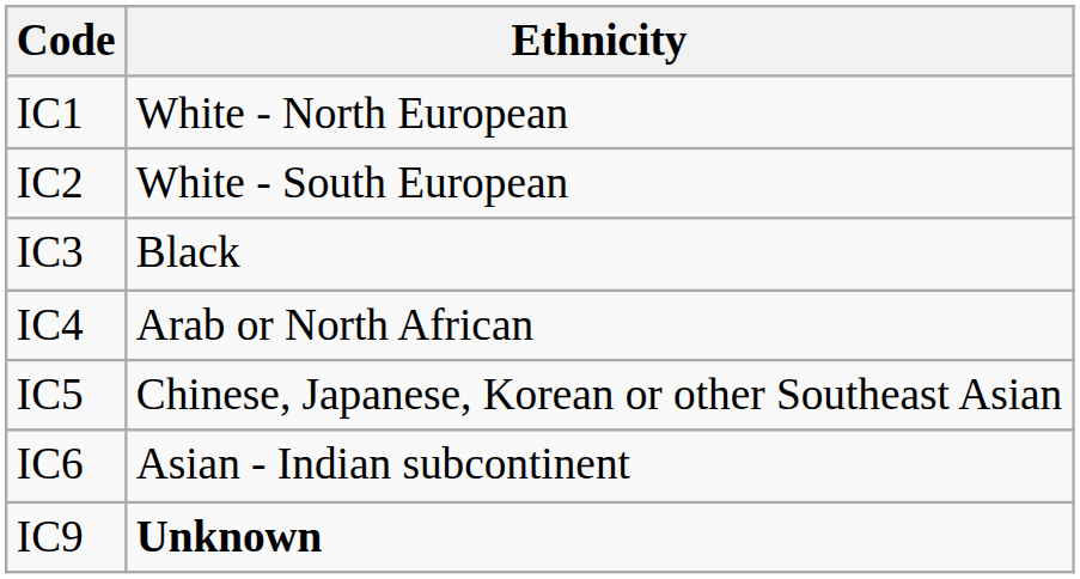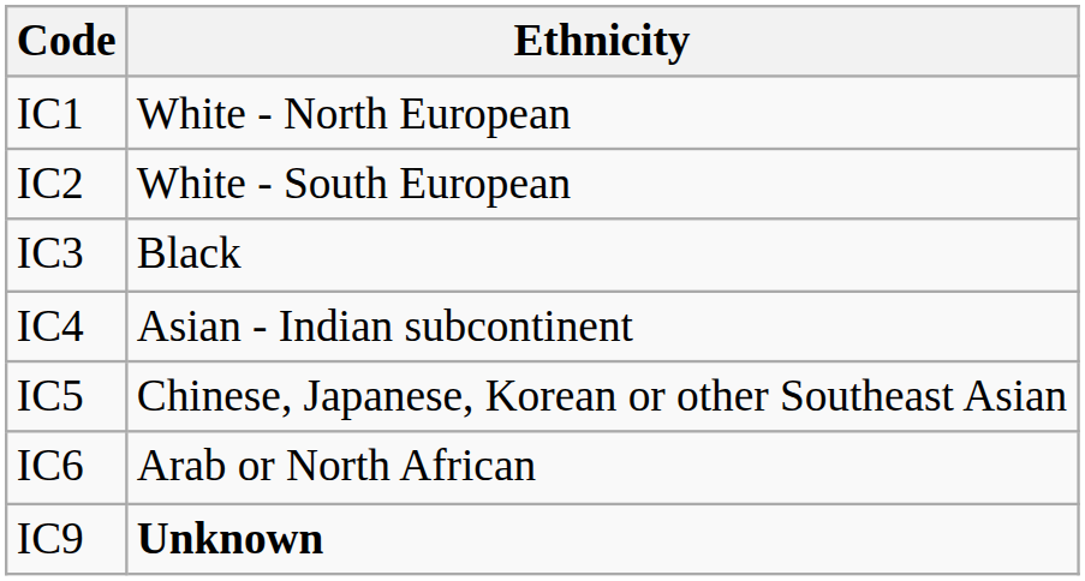IC4 | Ethnicity: Arab or North African -> Asian - Indian subcontinent
IC6 | Ethnicity: Asian - Indian subcontinent -> Arab or North African
